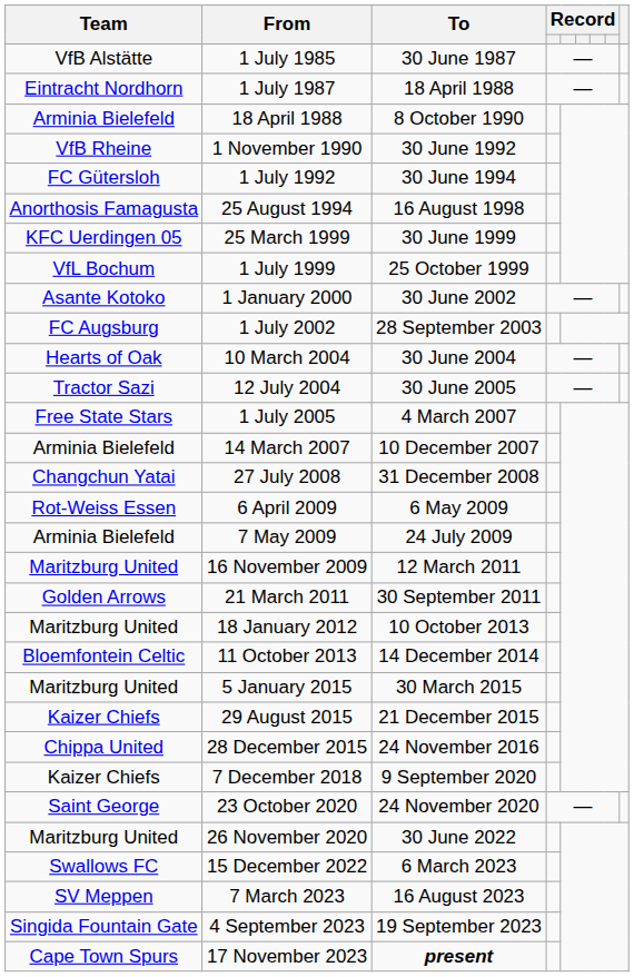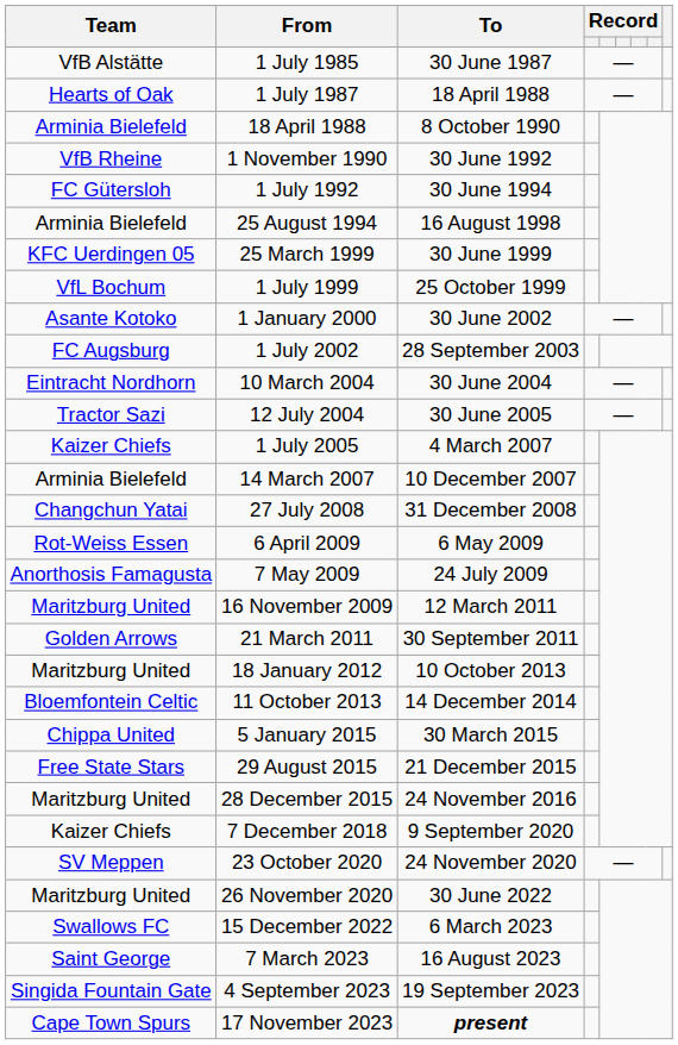1 July 1987 | Team: Eintracht Nordhorn -> Hearts of Oak
25 August 1994 | Team: Anorthosis Famagusta -> Arminia Bielefeld
10 March 2004 | Team: Hearts of Oak -> Eintracht Nordhorn
1 July 2005 | Team: Free State Stars -> Kaizer Chiefs
7 May 2009 | Team: Arminia Bielefeld -> Anorthosis Famagusta
5 January 2015 | Team: Maritzburg United -> Chippa United
29 August 2015 | Team: Kaizer Chiefs -> Free State Stars
28 December 2015 | Team: Chippa United -> Maritzburg United
23 October 2020 | Team: Saint George -> SV Meppen
7 March 2023 | Team: SV Meppen -> Saint George
